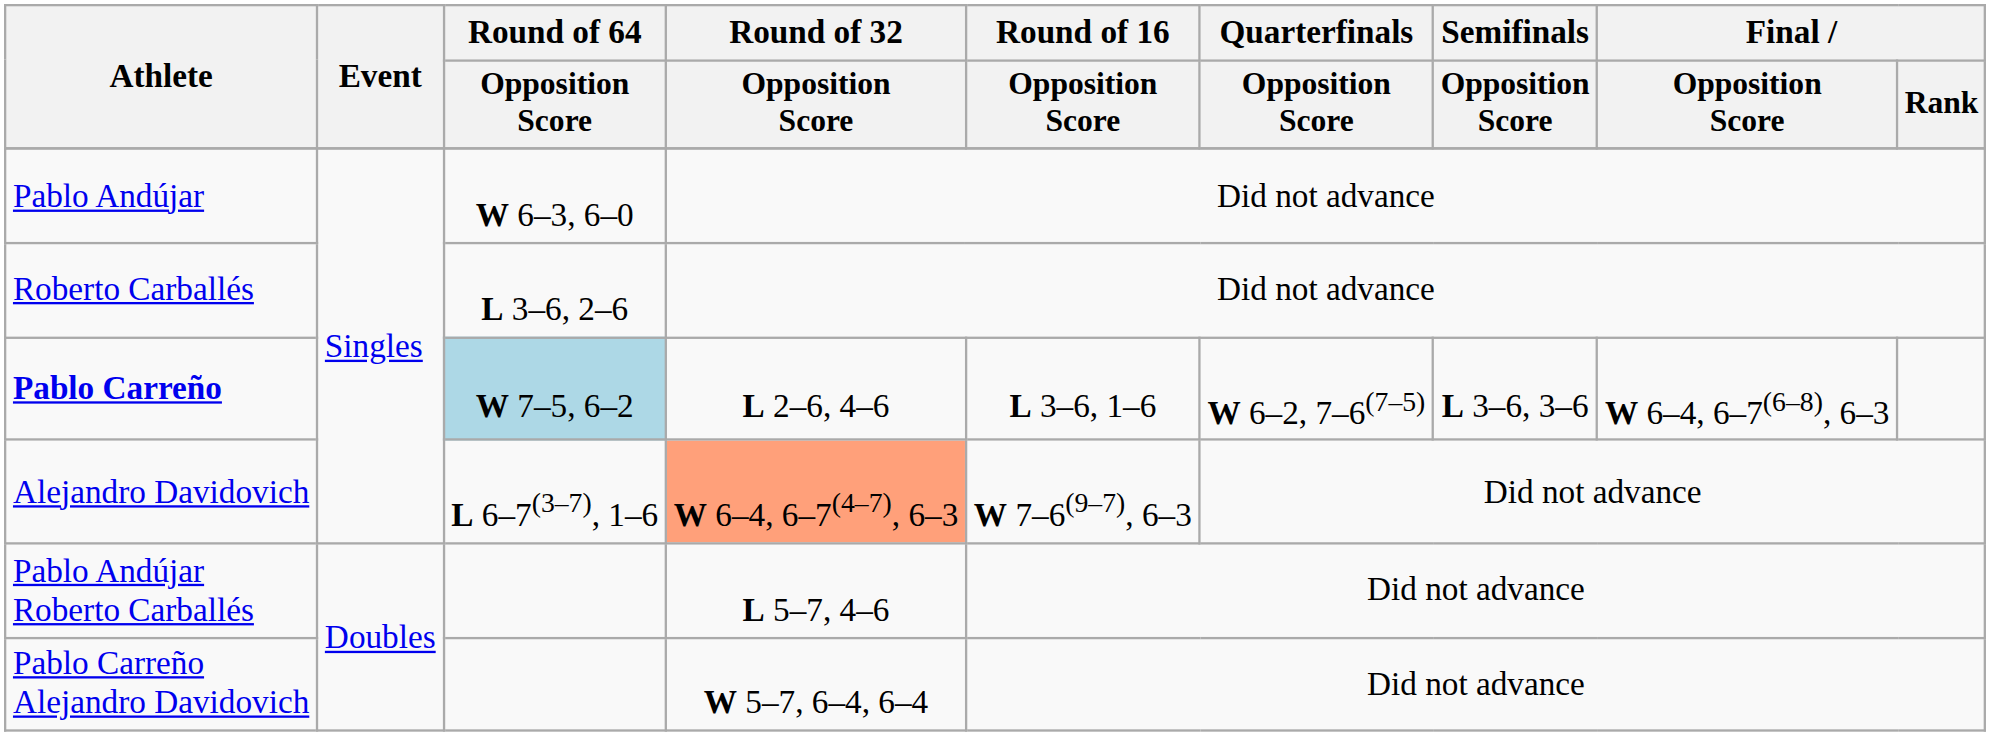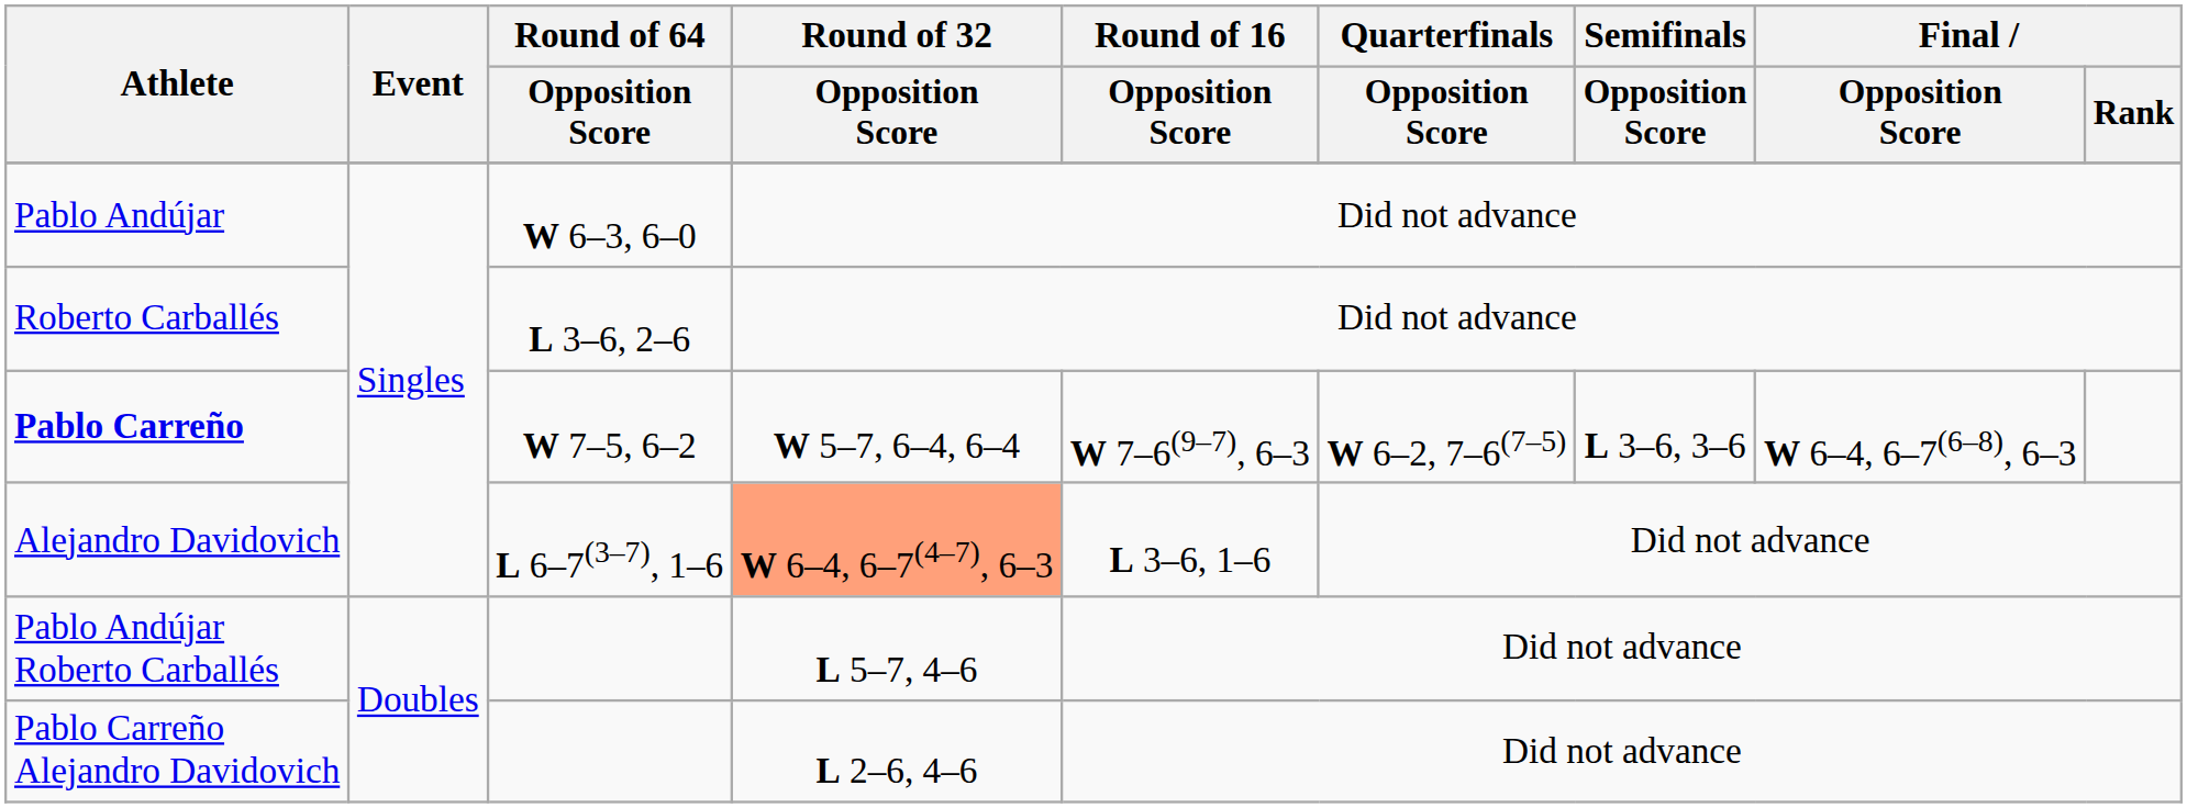Pablo Carreño | Round of 64 / Opposition Score: lightblue background -> no background
Pablo Carreño | Round of 32 / Opposition Score: L 2–6, 4–6 -> W 5–7, 6–4, 6–4
Pablo Carreño | Round of 16 / Opposition Score: L 3–6, 1–6 -> W 7–6(9–7), 6–3
Alejandro Davidovich | Round of 16 / Opposition Score: W 7–6(9–7), 6–3 -> L 3–6, 1–6
Pablo Carreño Alejandro Davidovich | Round of 32 / Opposition Score: W 5–7, 6–4, 6–4 -> L 2–6, 4–6
